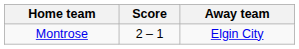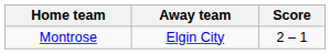columns swapped: Score <-> Away team
